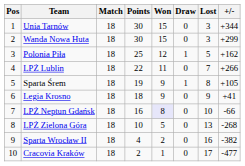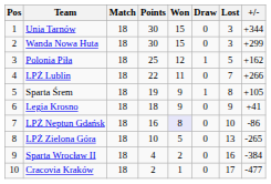LPŻ Neptun Gdańsk | +/-: -66 -> -86
LPŻ Zielona Góra | +/-: -268 -> -265
Sparta Wrocław II | +/-: -382 -> -384
